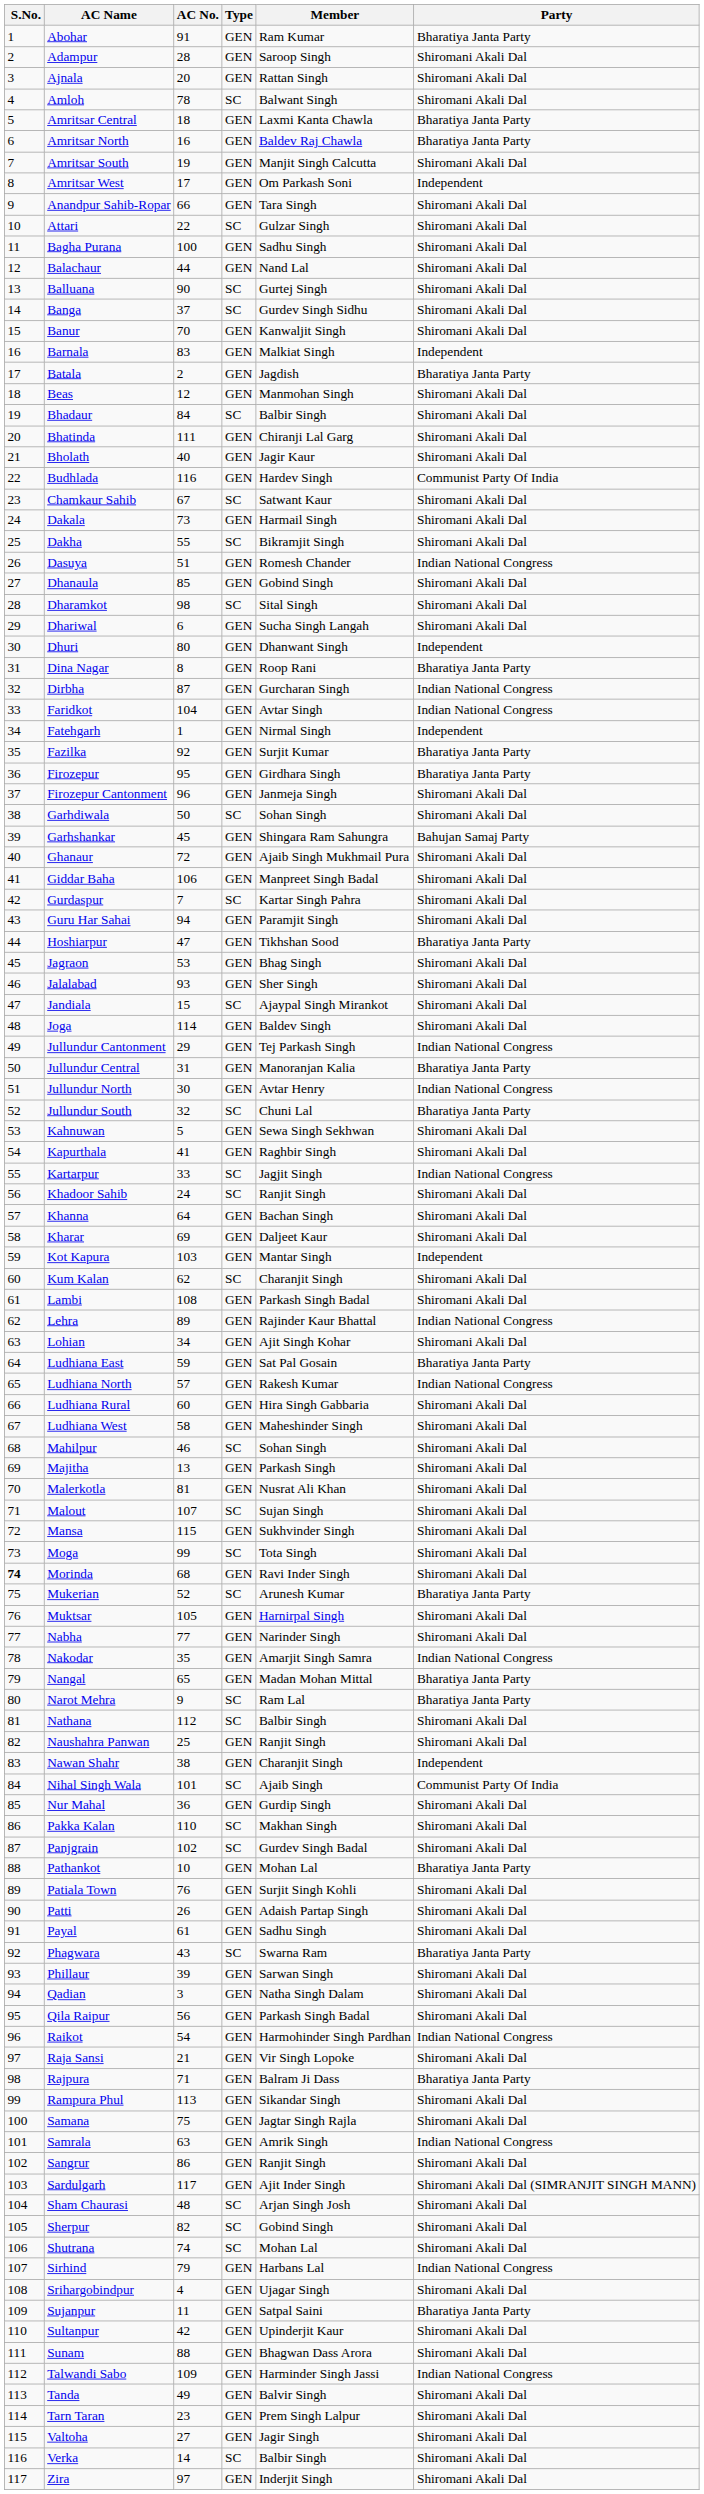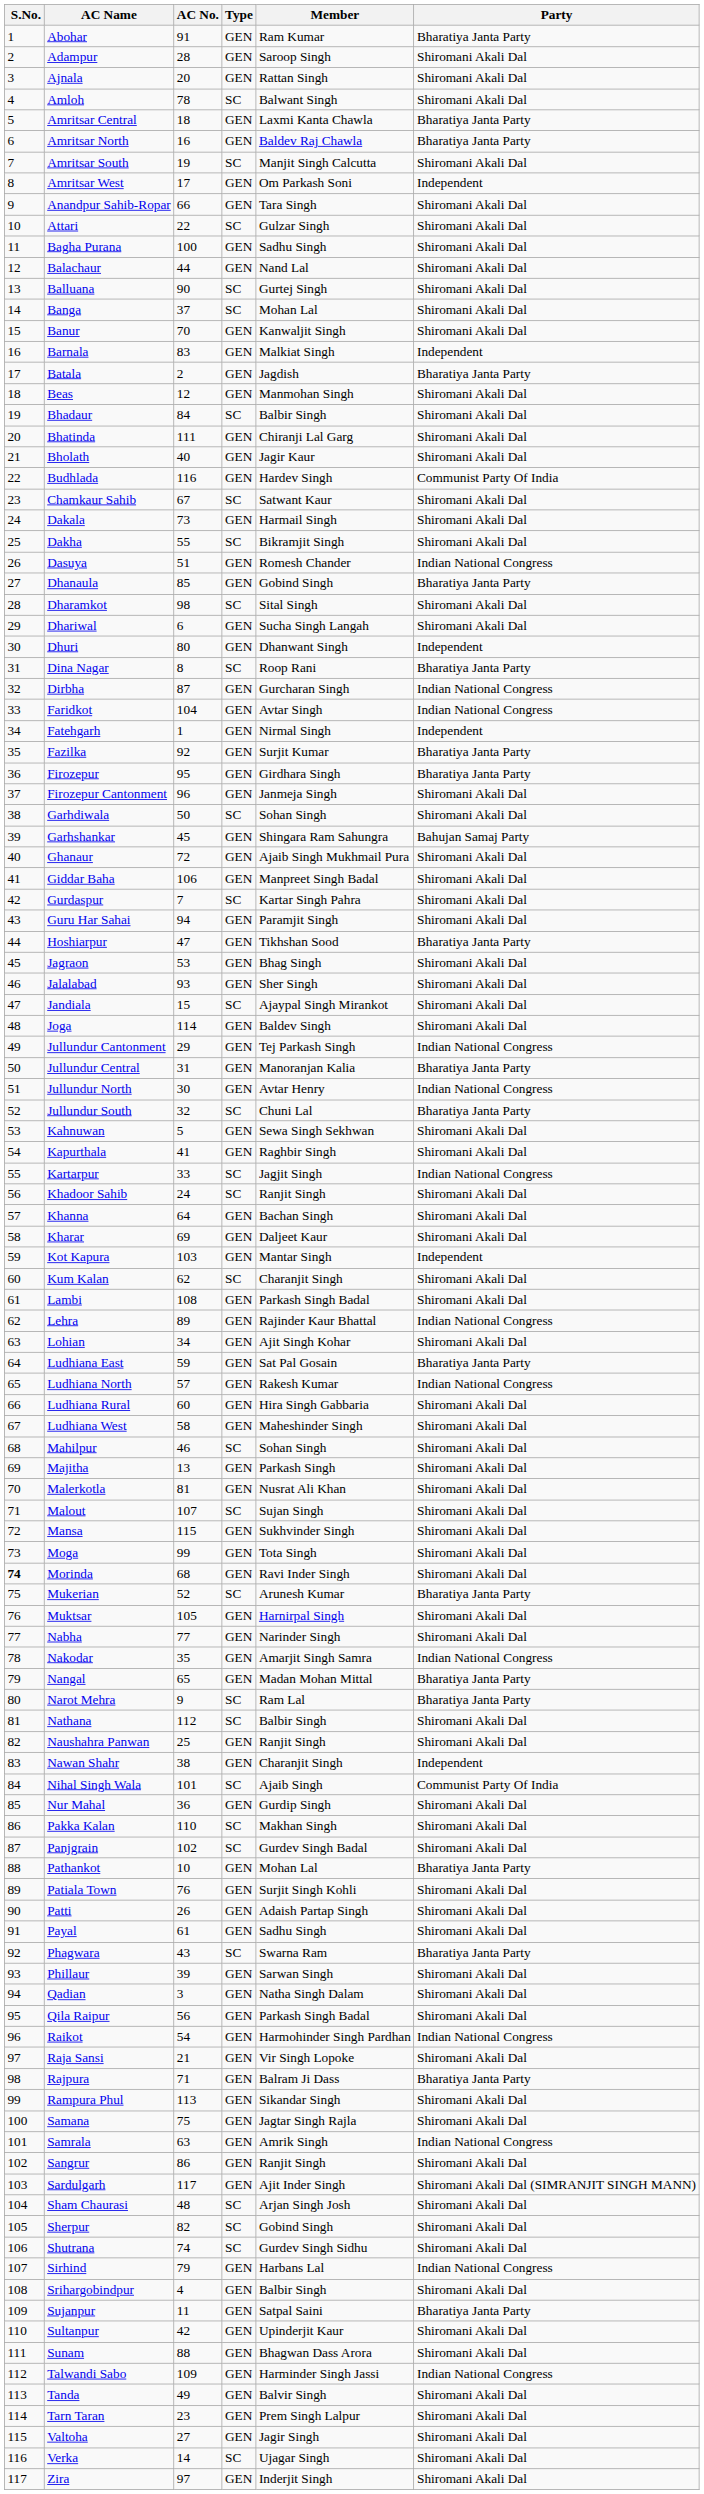Amritsar South | Type: GEN -> SC
Banga | Member: Gurdev Singh Sidhu -> Mohan Lal
Dhanaula | Party: Shiromani Akali Dal -> Bharatiya Janta Party
Dina Nagar | Type: GEN -> SC
Moga | Type: SC -> GEN
Shutrana | Member: Mohan Lal -> Gurdev Singh Sidhu
Srihargobindpur | Member: Ujagar Singh -> Balbir Singh
Verka | Member: Balbir Singh -> Ujagar Singh
